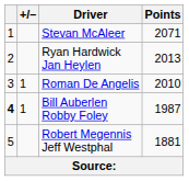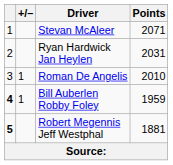Ryan Hardwick Jan Heylen | Points: 2013 -> 2031
Bill Auberlen Robby Foley | Points: 1987 -> 1959
Robert Megennis Jeff Westphal | column 1: normal -> bold
